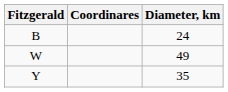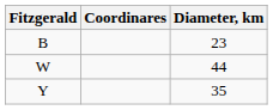B | Diameter, km: 24 -> 23
W | Diameter, km: 49 -> 44
